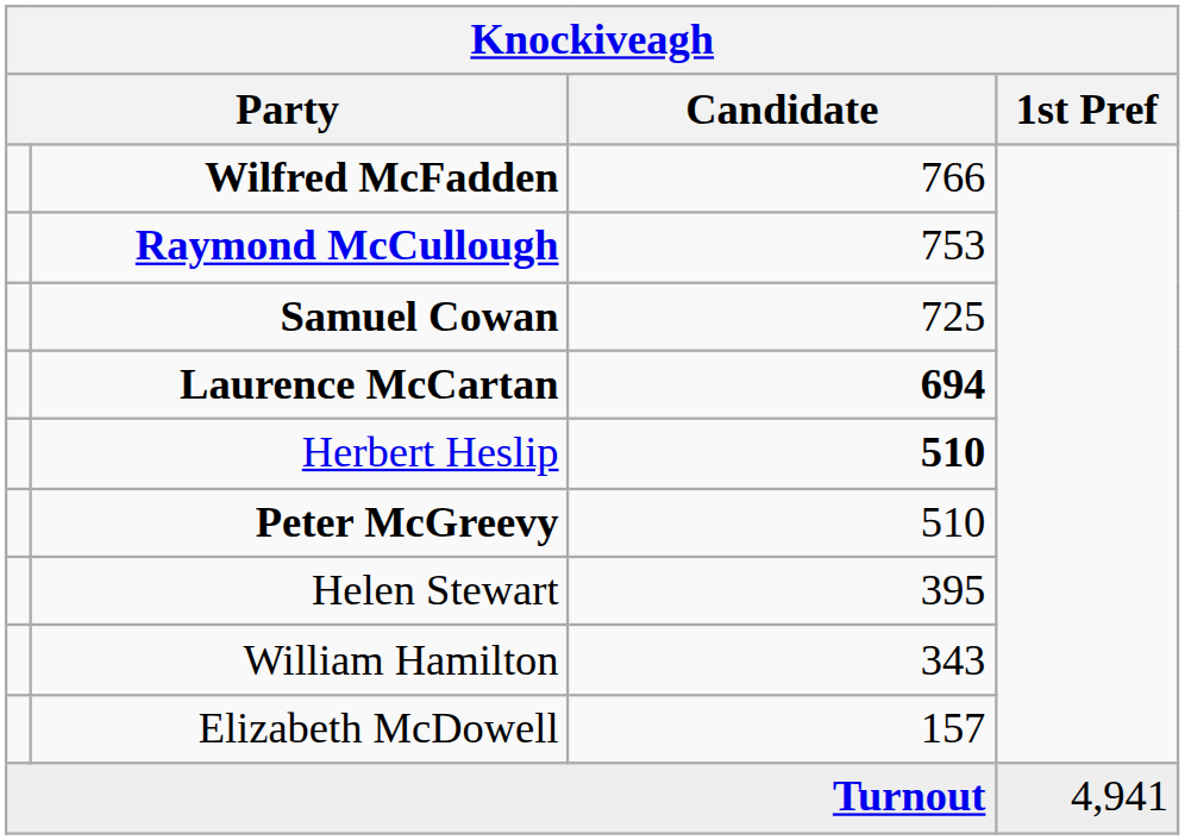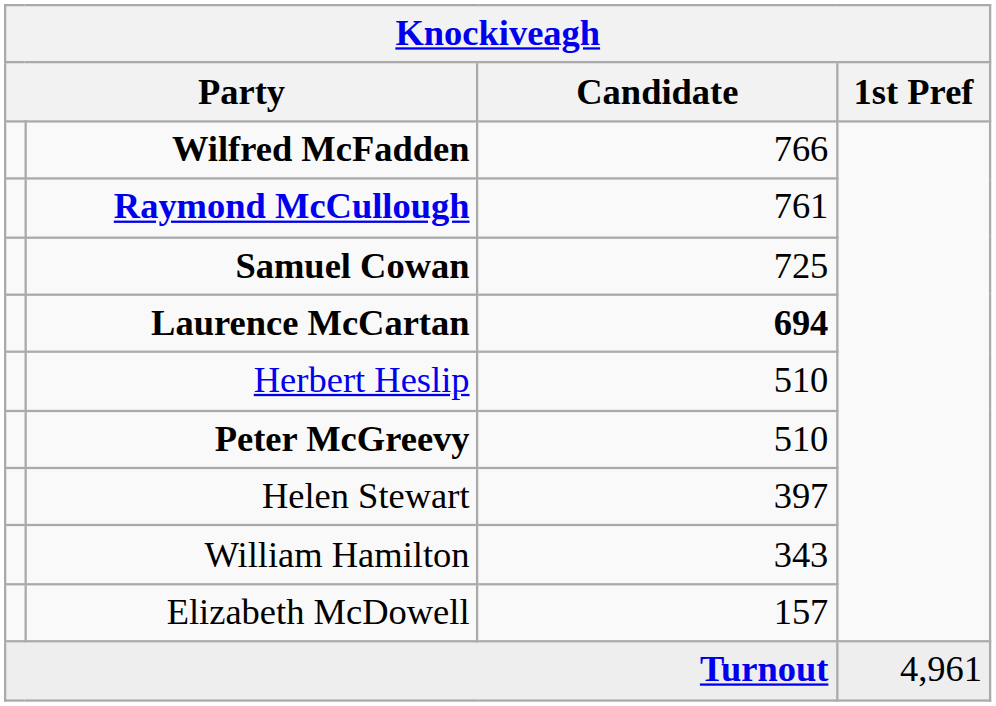Raymond McCullough | Candidate: 753 -> 761
Herbert Heslip | Candidate: bold -> normal
Helen Stewart | Candidate: 395 -> 397
Turnout | 1st Pref: 4,941 -> 4,961
